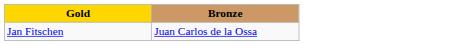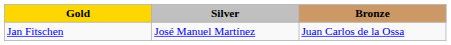+ column: Silver | José Manuel Martínez
